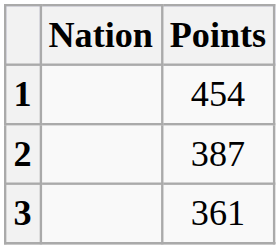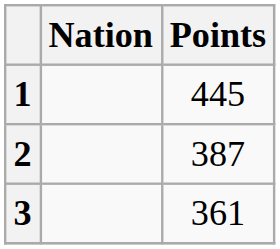1 | Points: 454 -> 445
